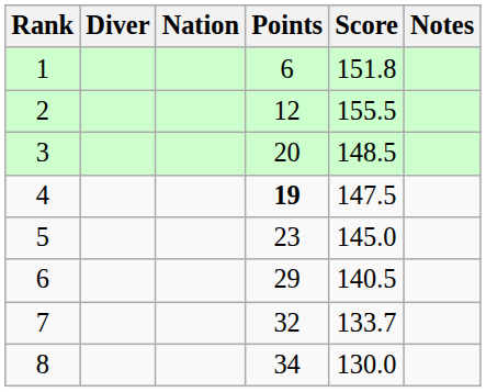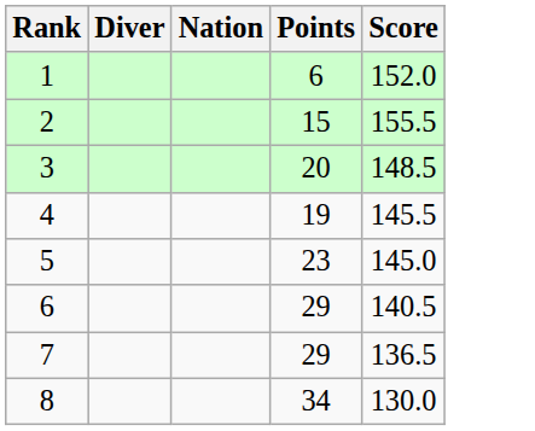- column: Notes
1 | Score: 151.8 -> 152.0
2 | Points: 12 -> 15
4 | Points: bold -> normal
4 | Score: 147.5 -> 145.5
7 | Points: 32 -> 29
7 | Score: 133.7 -> 136.5
